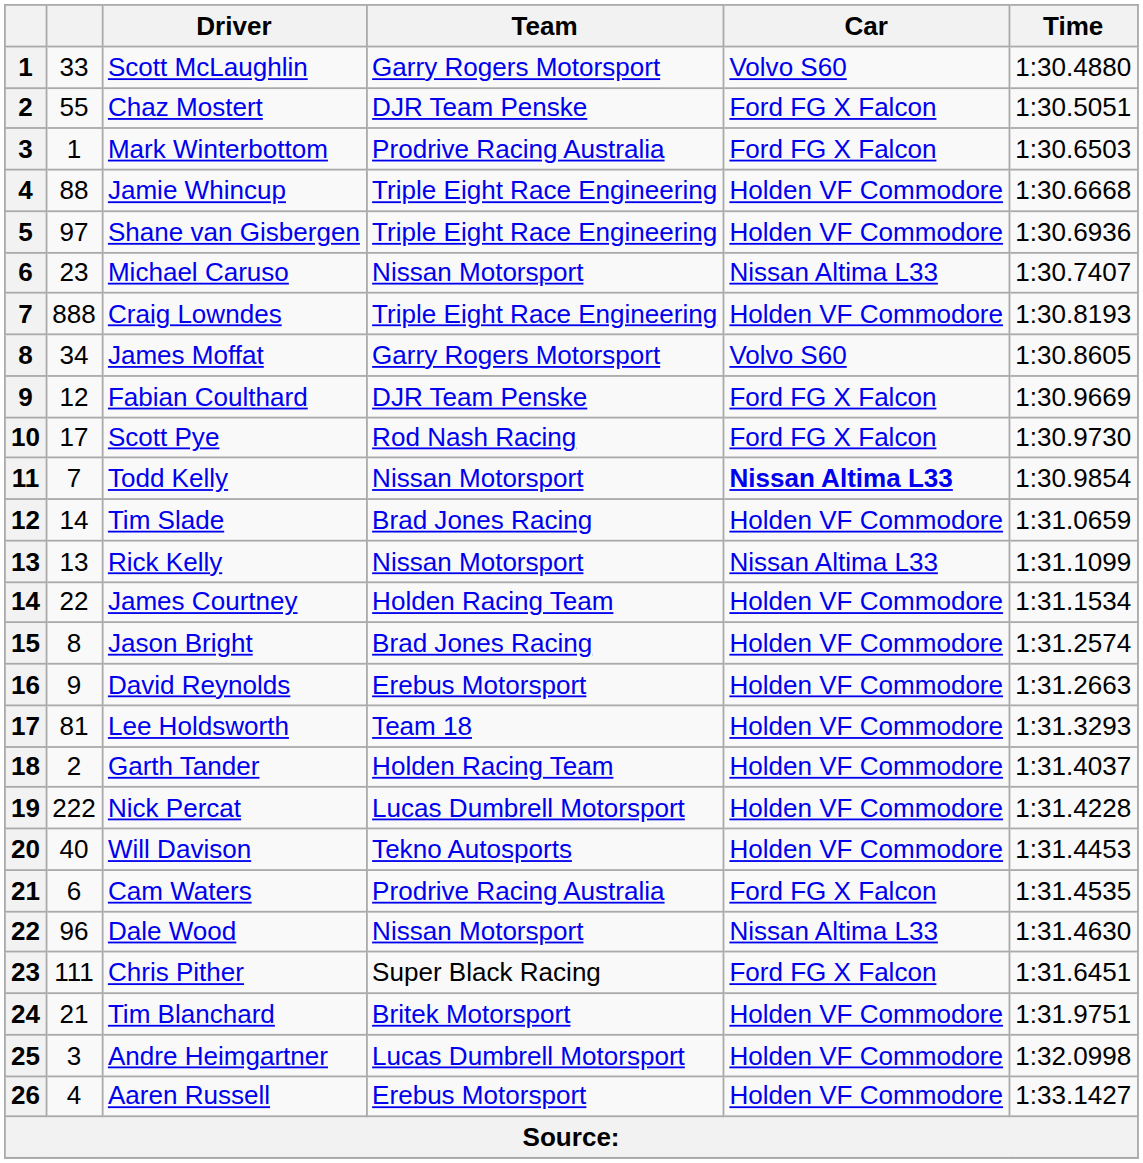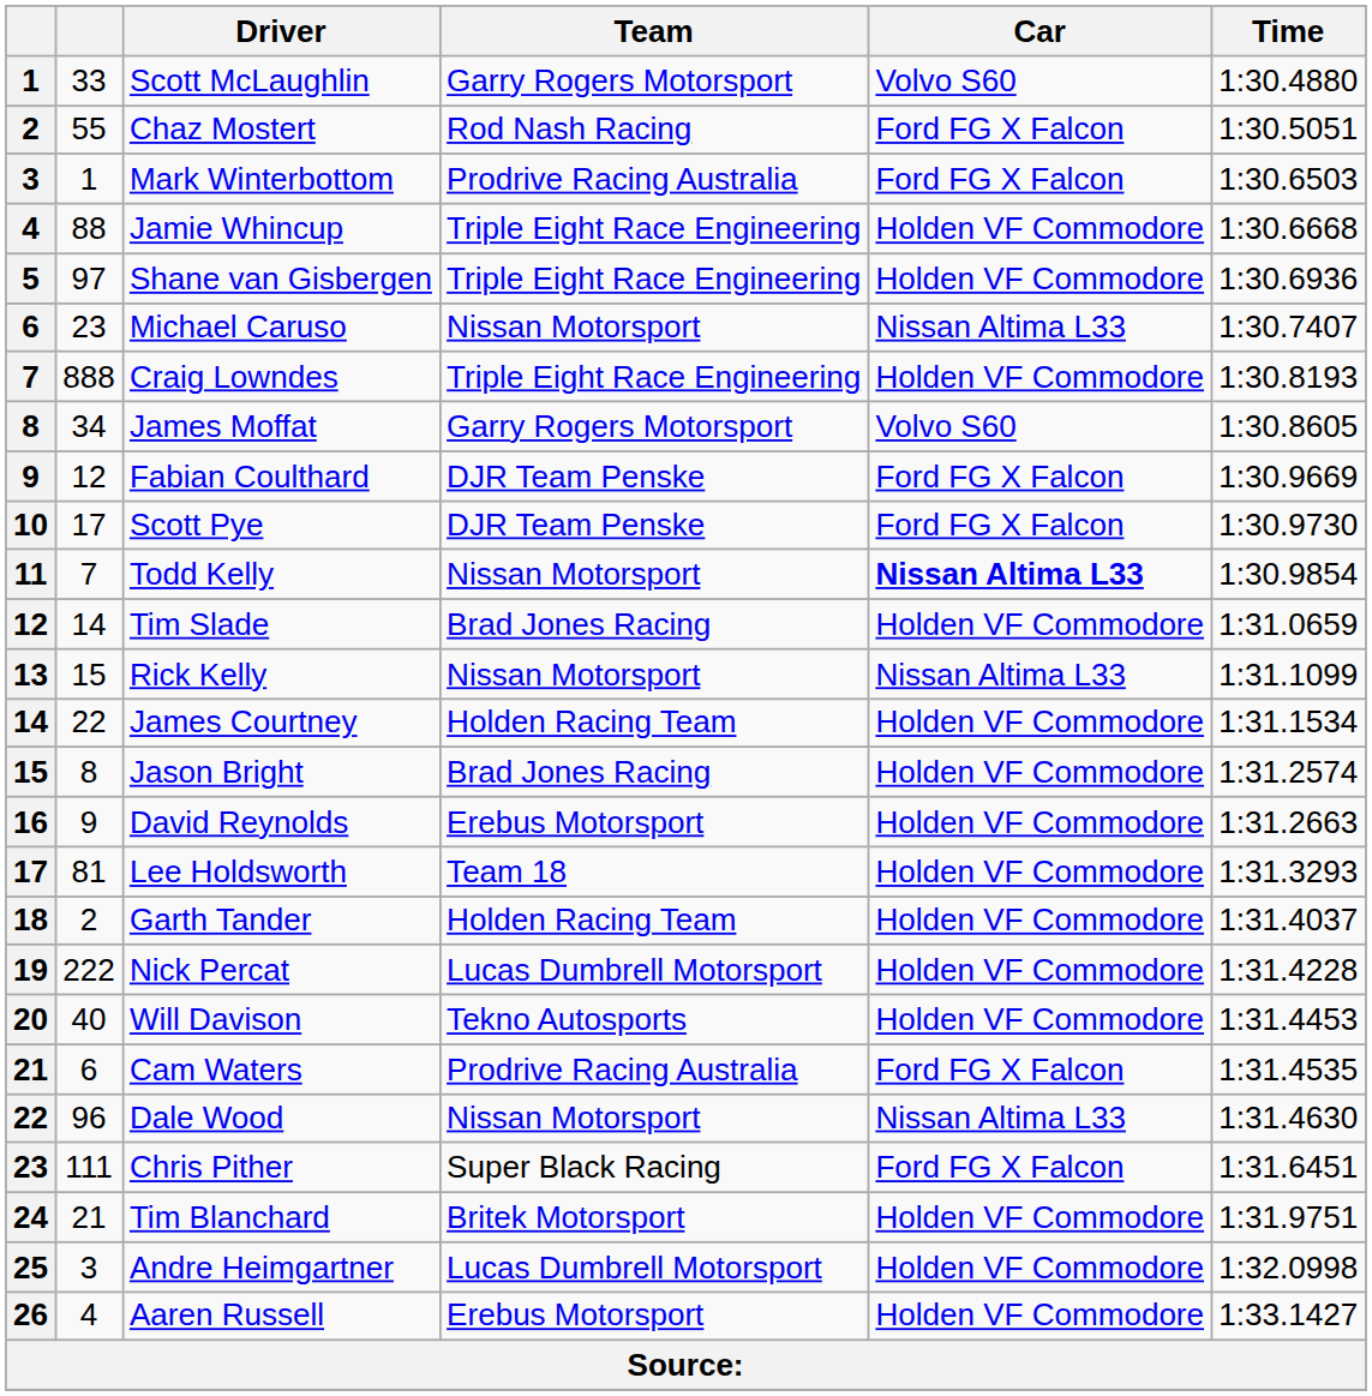Chaz Mostert | Team: DJR Team Penske -> Rod Nash Racing
Scott Pye | Team: Rod Nash Racing -> DJR Team Penske
Rick Kelly | column 2: 13 -> 15
